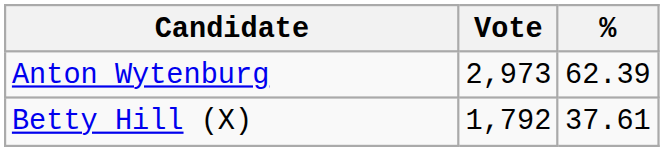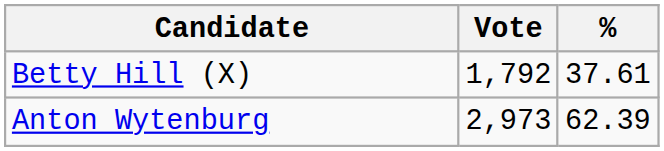rows swapped: Anton Wytenburg <-> Betty Hill (X)
